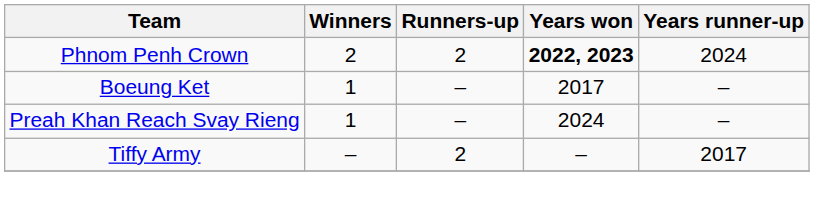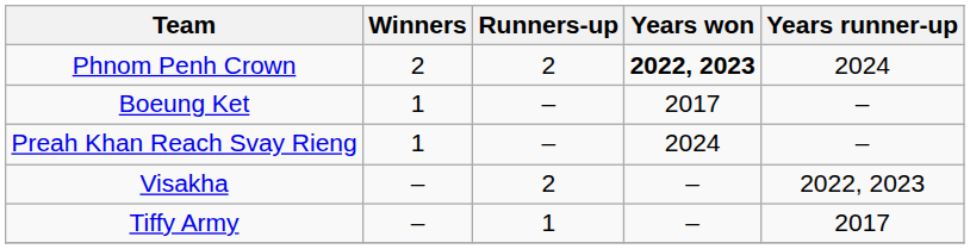+ row: Visakha | – | 2 | – | 2022, 2023
Tiffy Army | Runners-up: 2 -> 1
